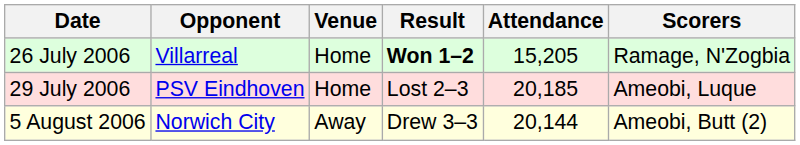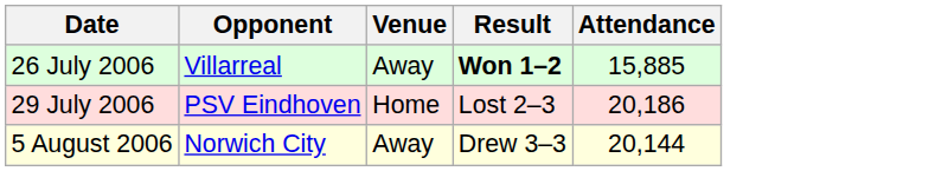- column: Scorers | Ramage, N'Zogbia | Ameobi, Luque | Ameobi, Butt (2)
26 July 2006 | Venue: Home -> Away
26 July 2006 | Attendance: 15,205 -> 15,885
29 July 2006 | Attendance: 20,185 -> 20,186
